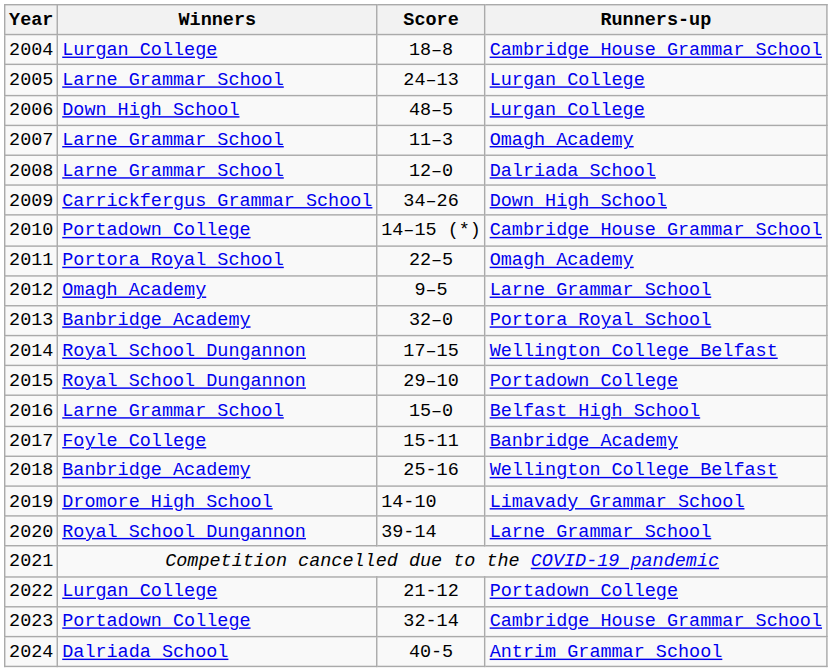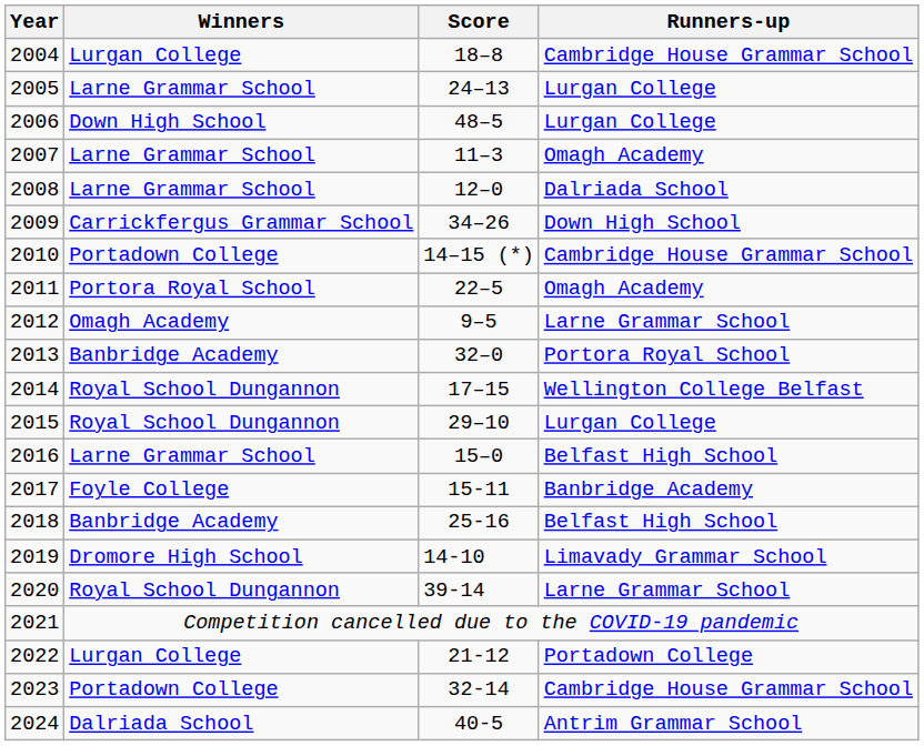2015 | Runners-up: Portadown College -> Lurgan College
2018 | Runners-up: Wellington College Belfast -> Belfast High School
